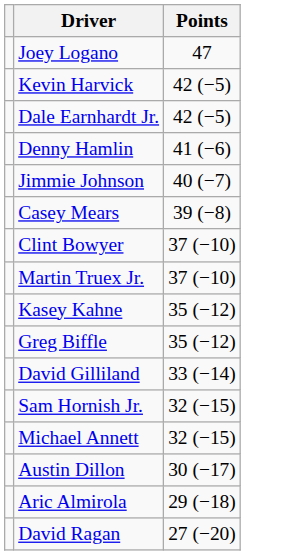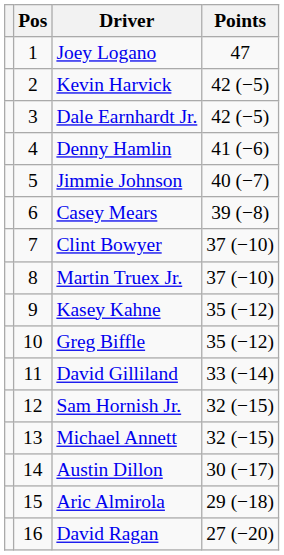+ column: Pos | 1 | 2 | 3 | 4 | 5 | 6 | 7 | 8 | 9 | 10 | 11 | 12 | 13 | 14 | 15 | 16
